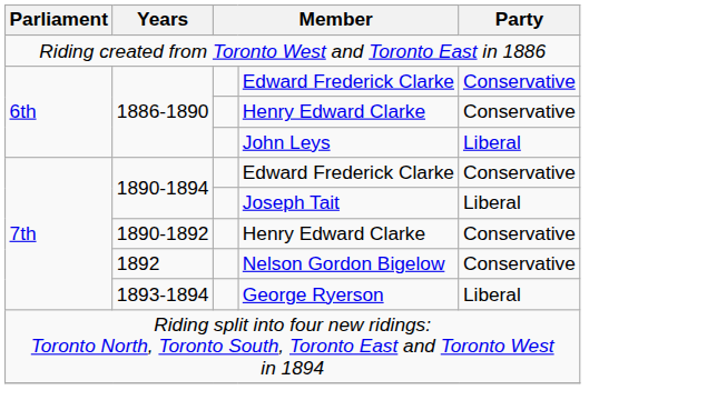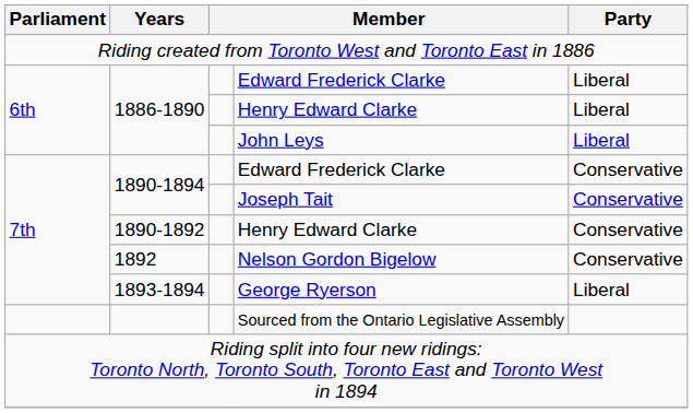1886-1890 / Edward Frederick Clarke | Party: Conservative -> Liberal
1886-1890 / Henry Edward Clarke | Party: Conservative -> Liberal
Joseph Tait | Party: Liberal -> Conservative
+ row: Sourced from the Ontario Legislative Assembly
